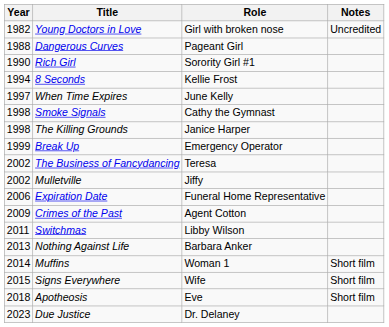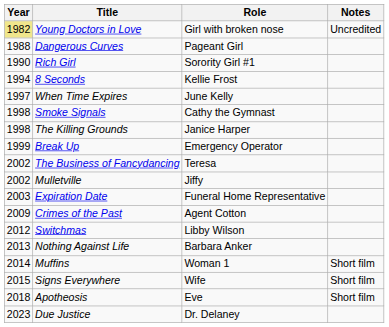Young Doctors in Love | Year: no background -> khaki background
Expiration Date | Year: 2006 -> 2003
Switchmas | Year: 2011 -> 2012
